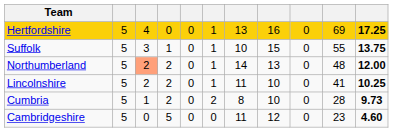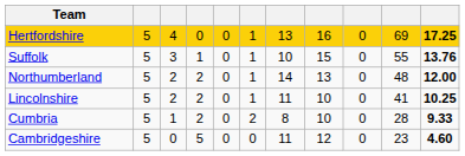Suffolk | column 11: 13.75 -> 13.76
Northumberland | column 3: lightsalmon background -> no background
Cumbria | column 11: 9.73 -> 9.33
